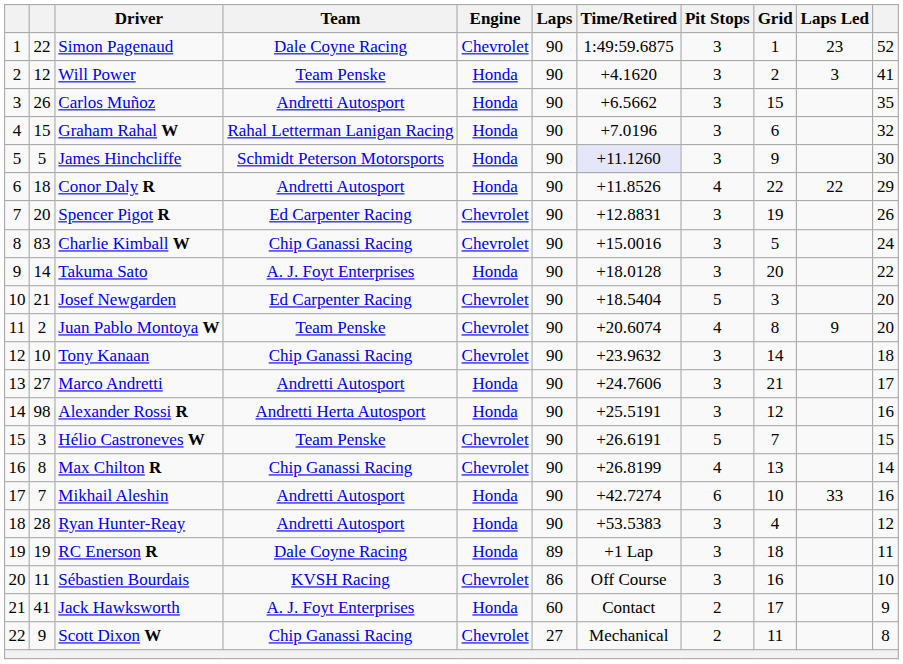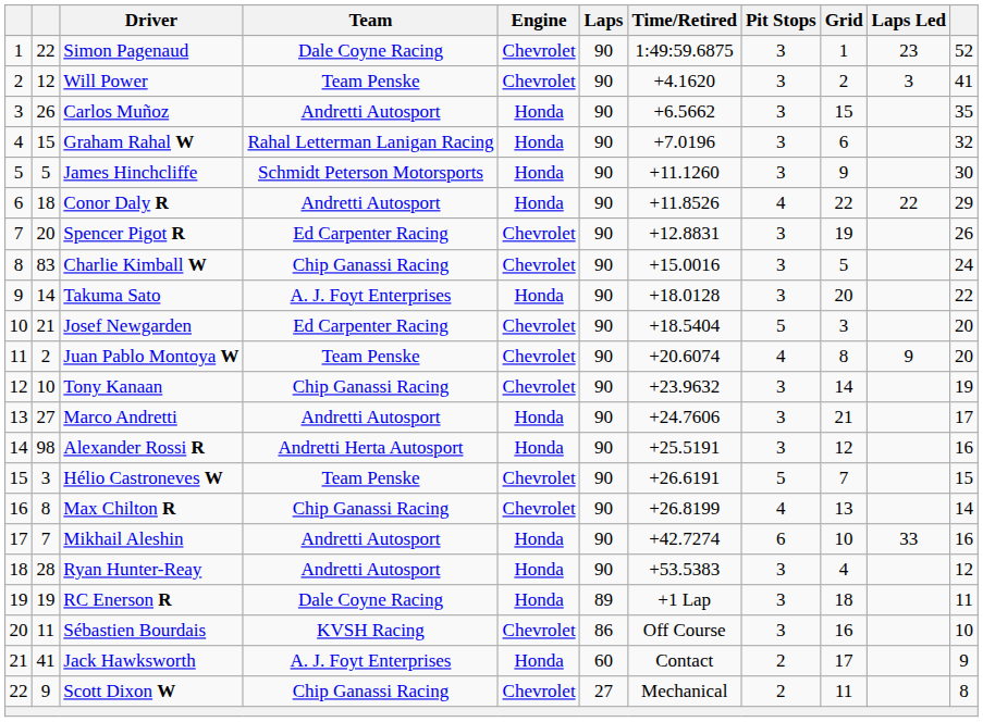Will Power | Engine: Honda -> Chevrolet
James Hinchcliffe | Time/Retired: lavender background -> no background
Tony Kanaan | column 11: 18 -> 19
